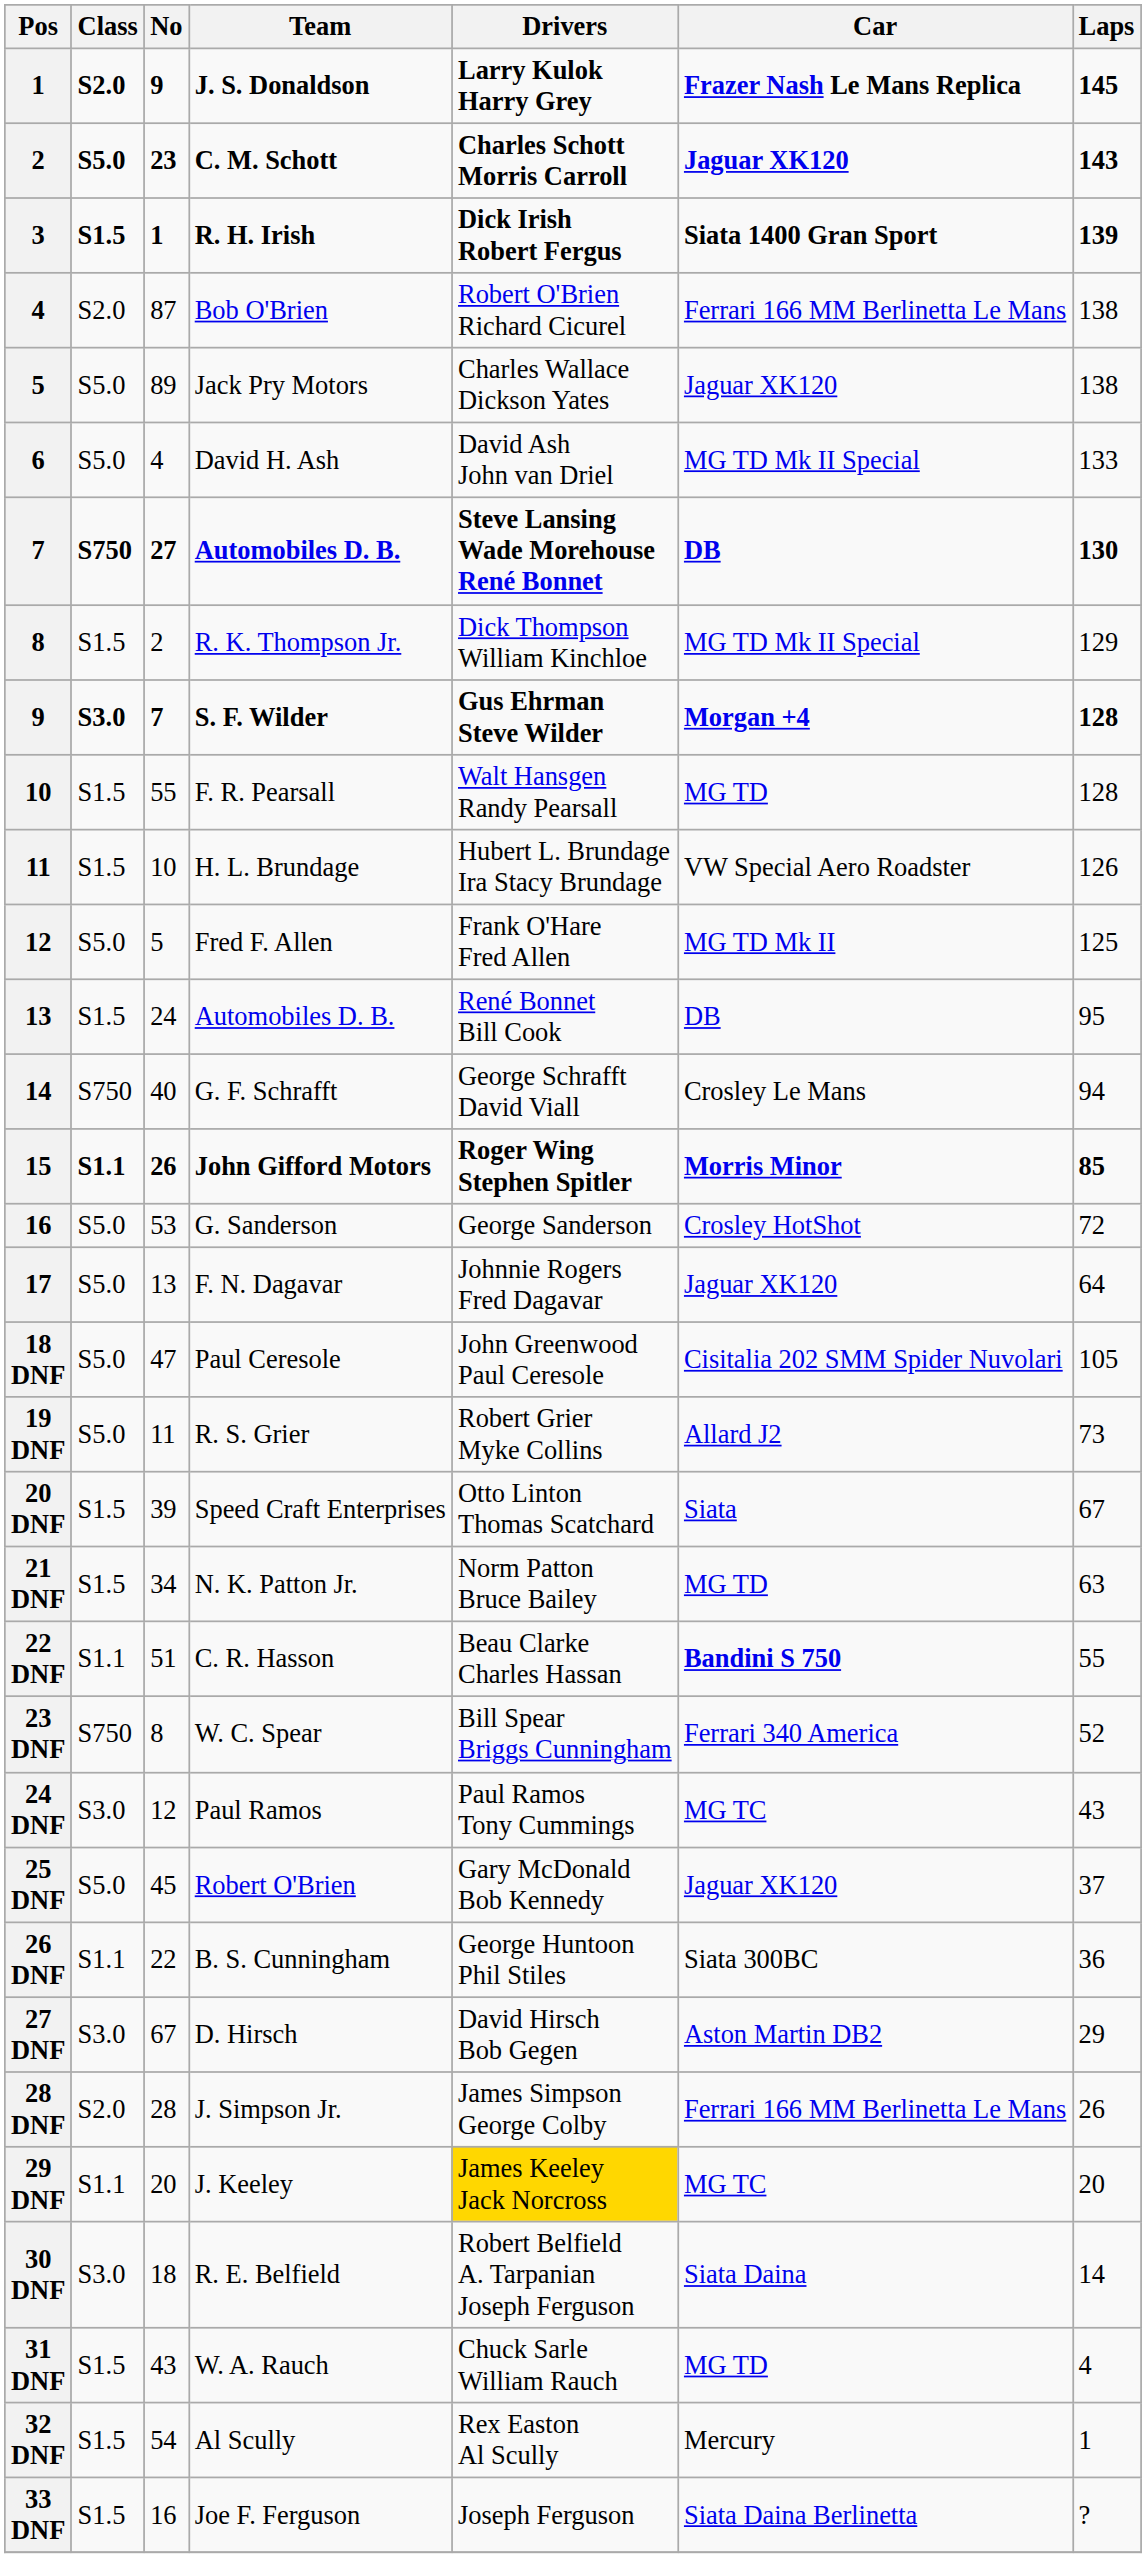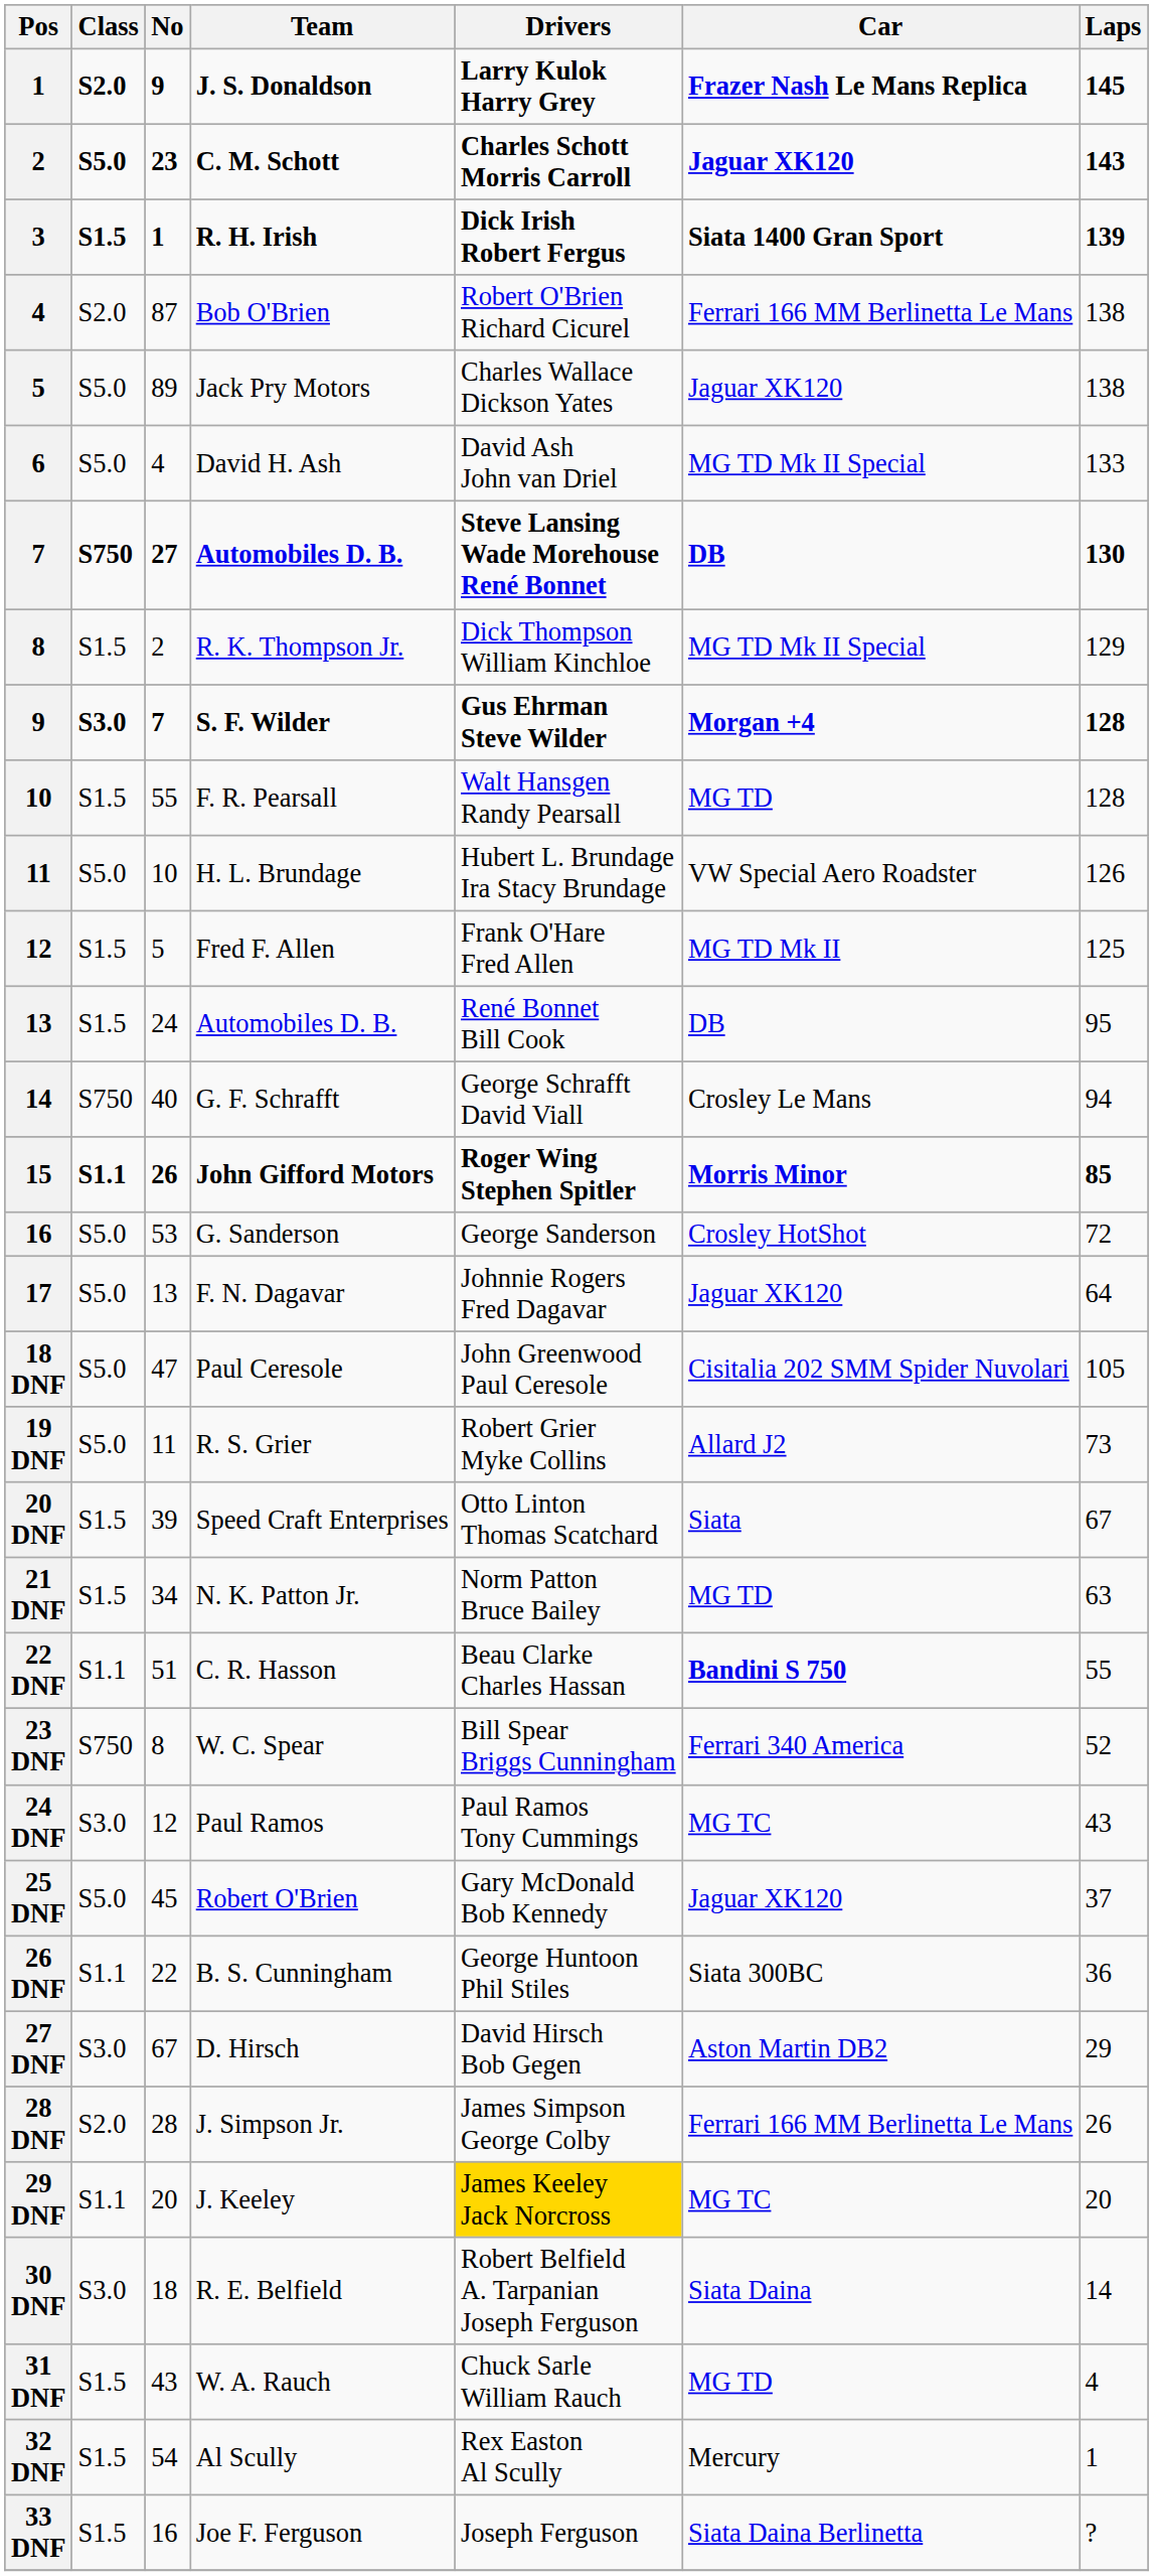H. L. Brundage | Class: S1.5 -> S5.0
Fred F. Allen | Class: S5.0 -> S1.5
